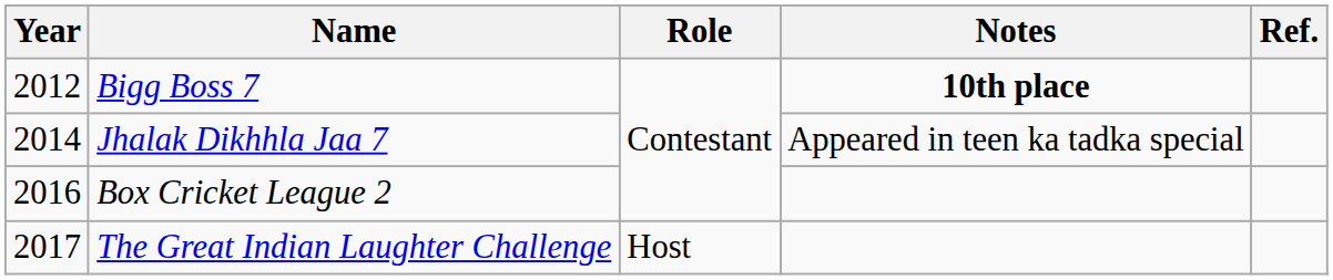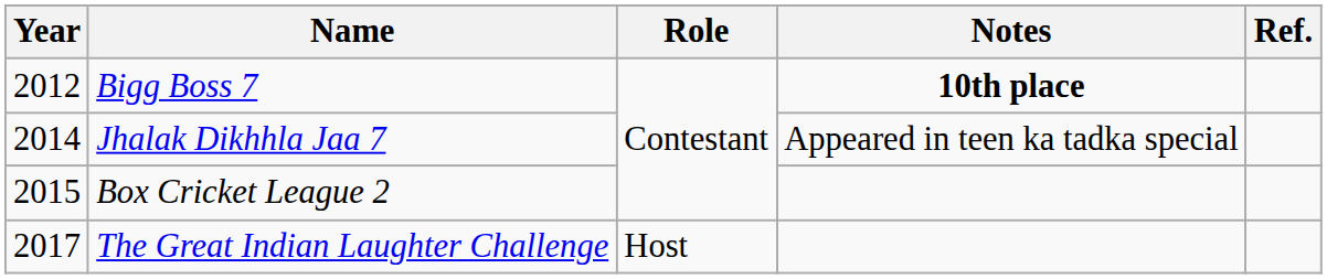Box Cricket League 2 | Year: 2016 -> 2015
